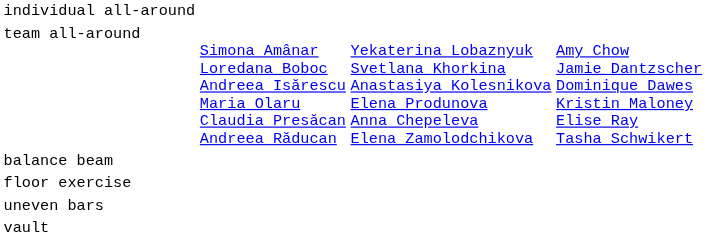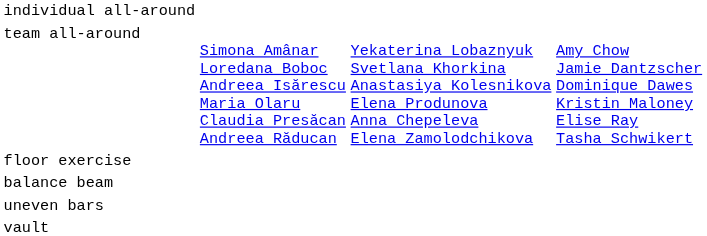rows swapped: balance beam <-> floor exercise
